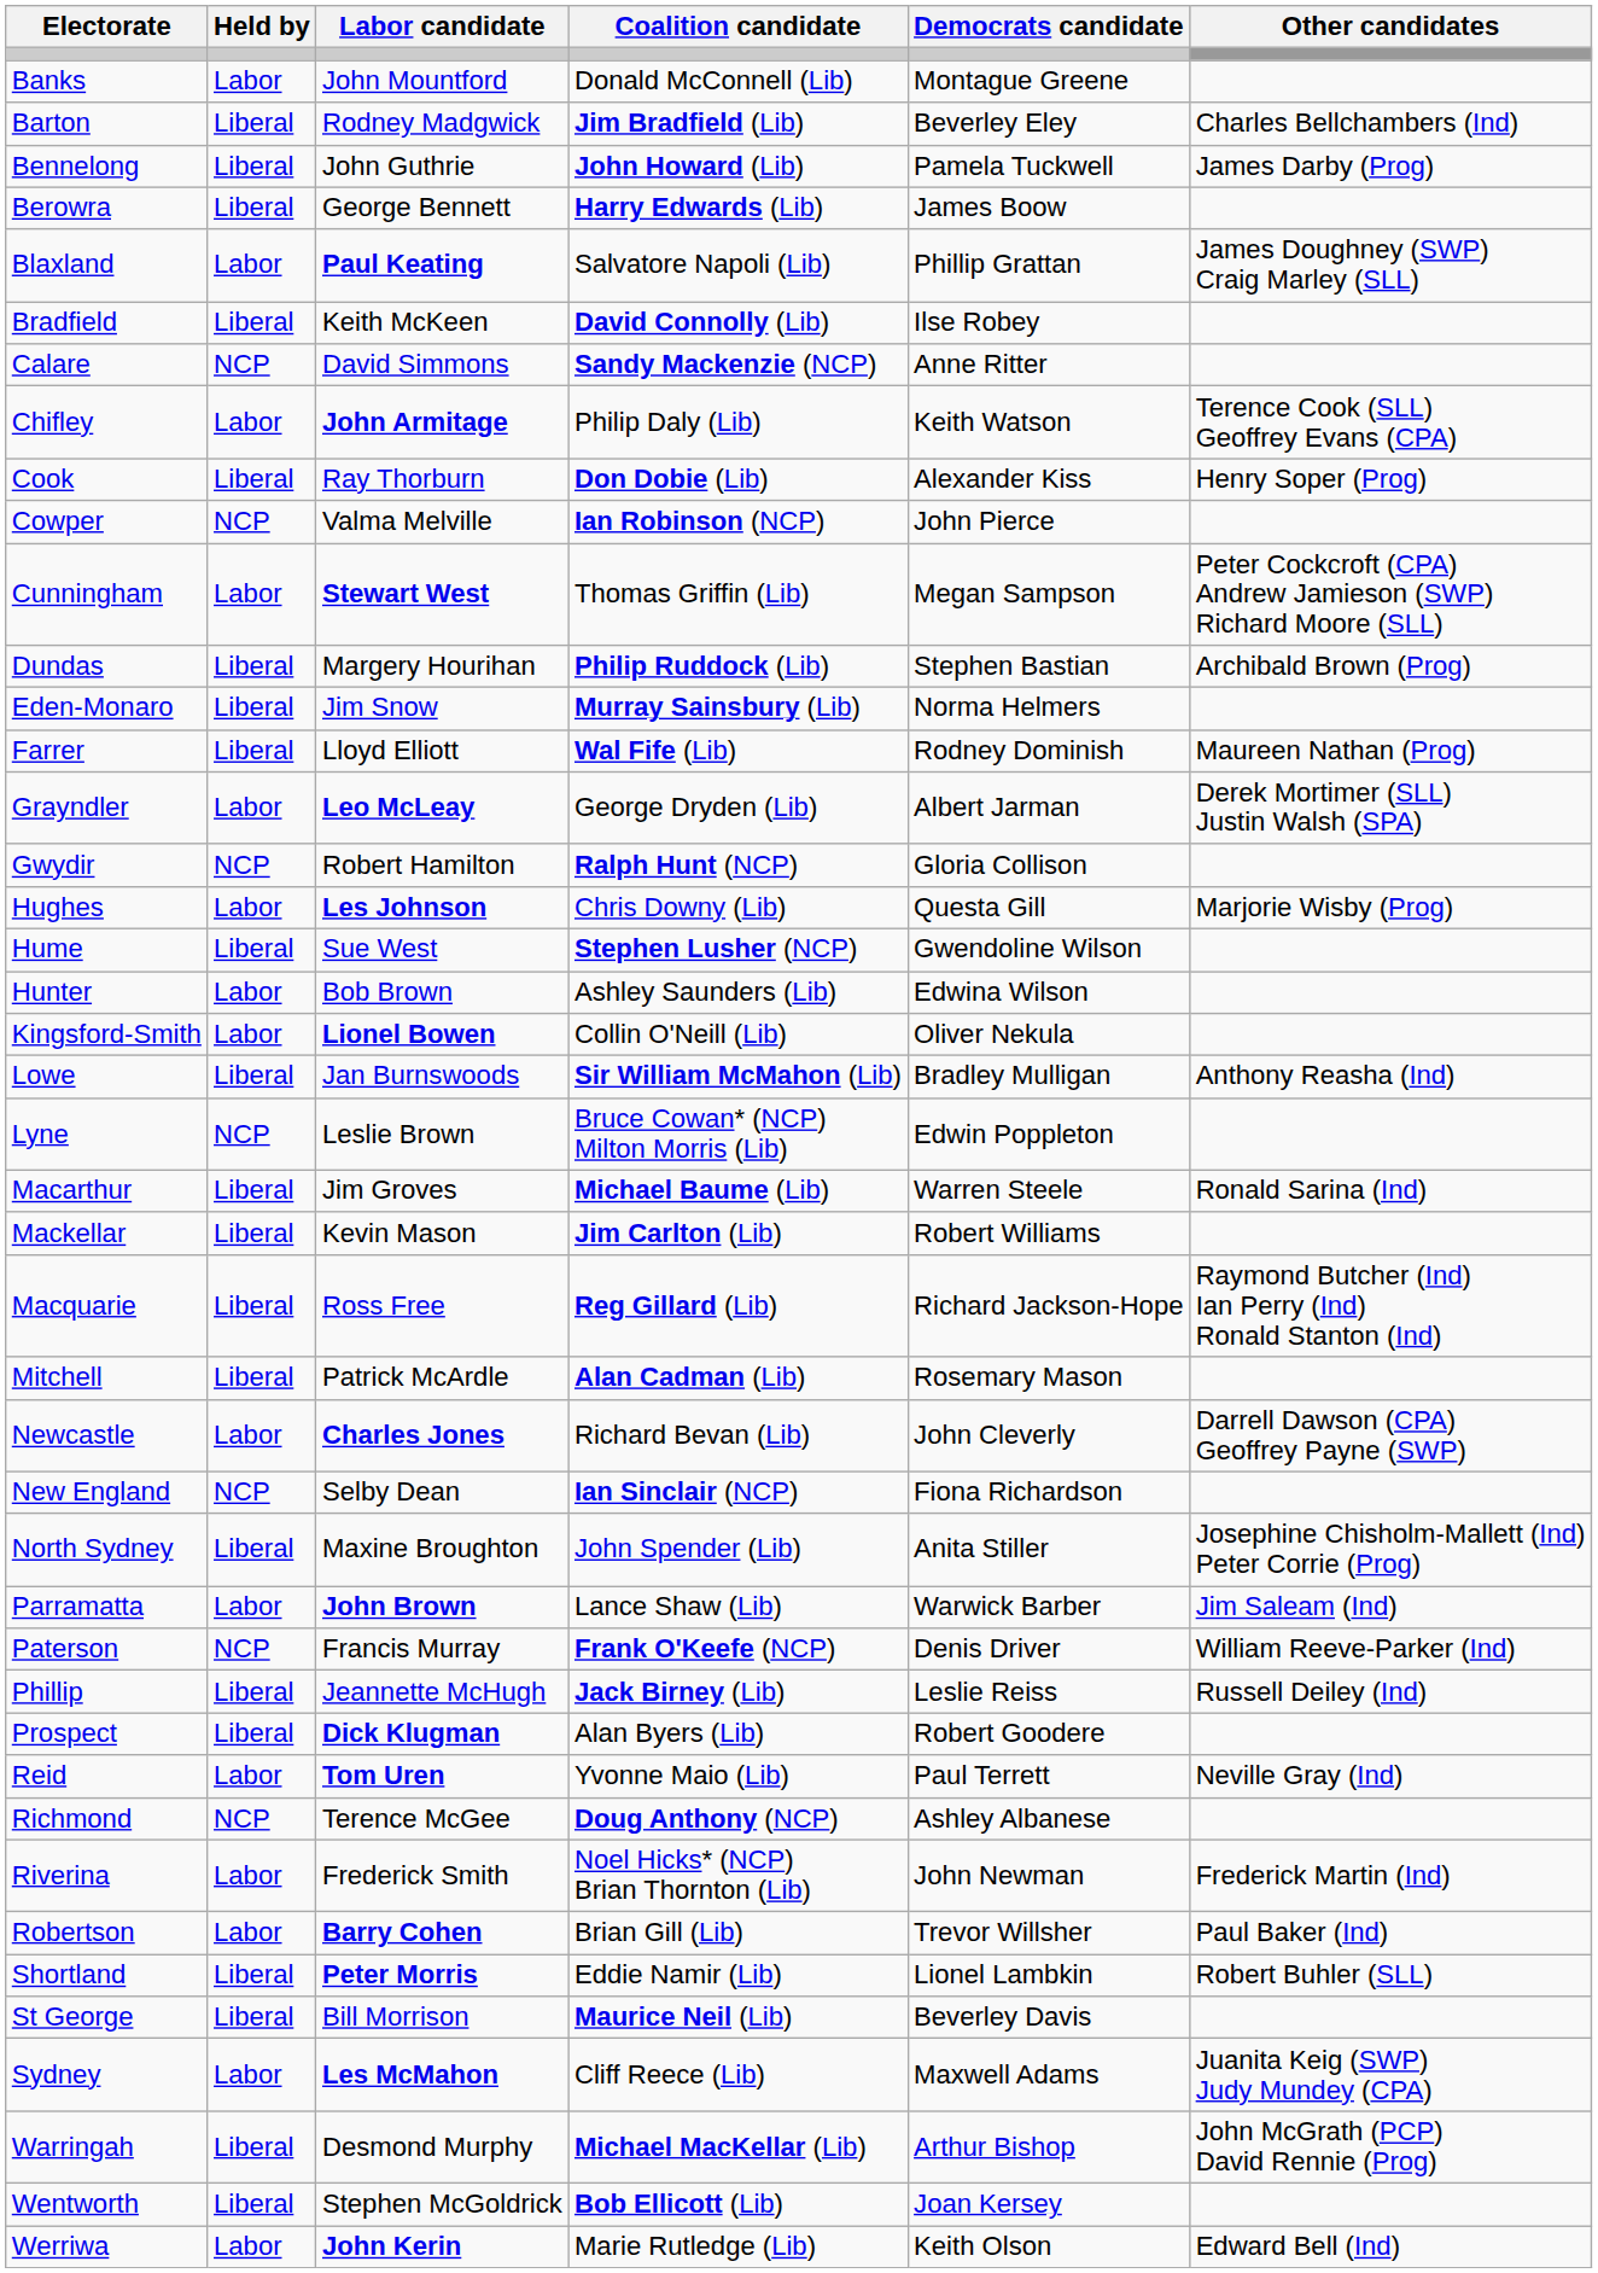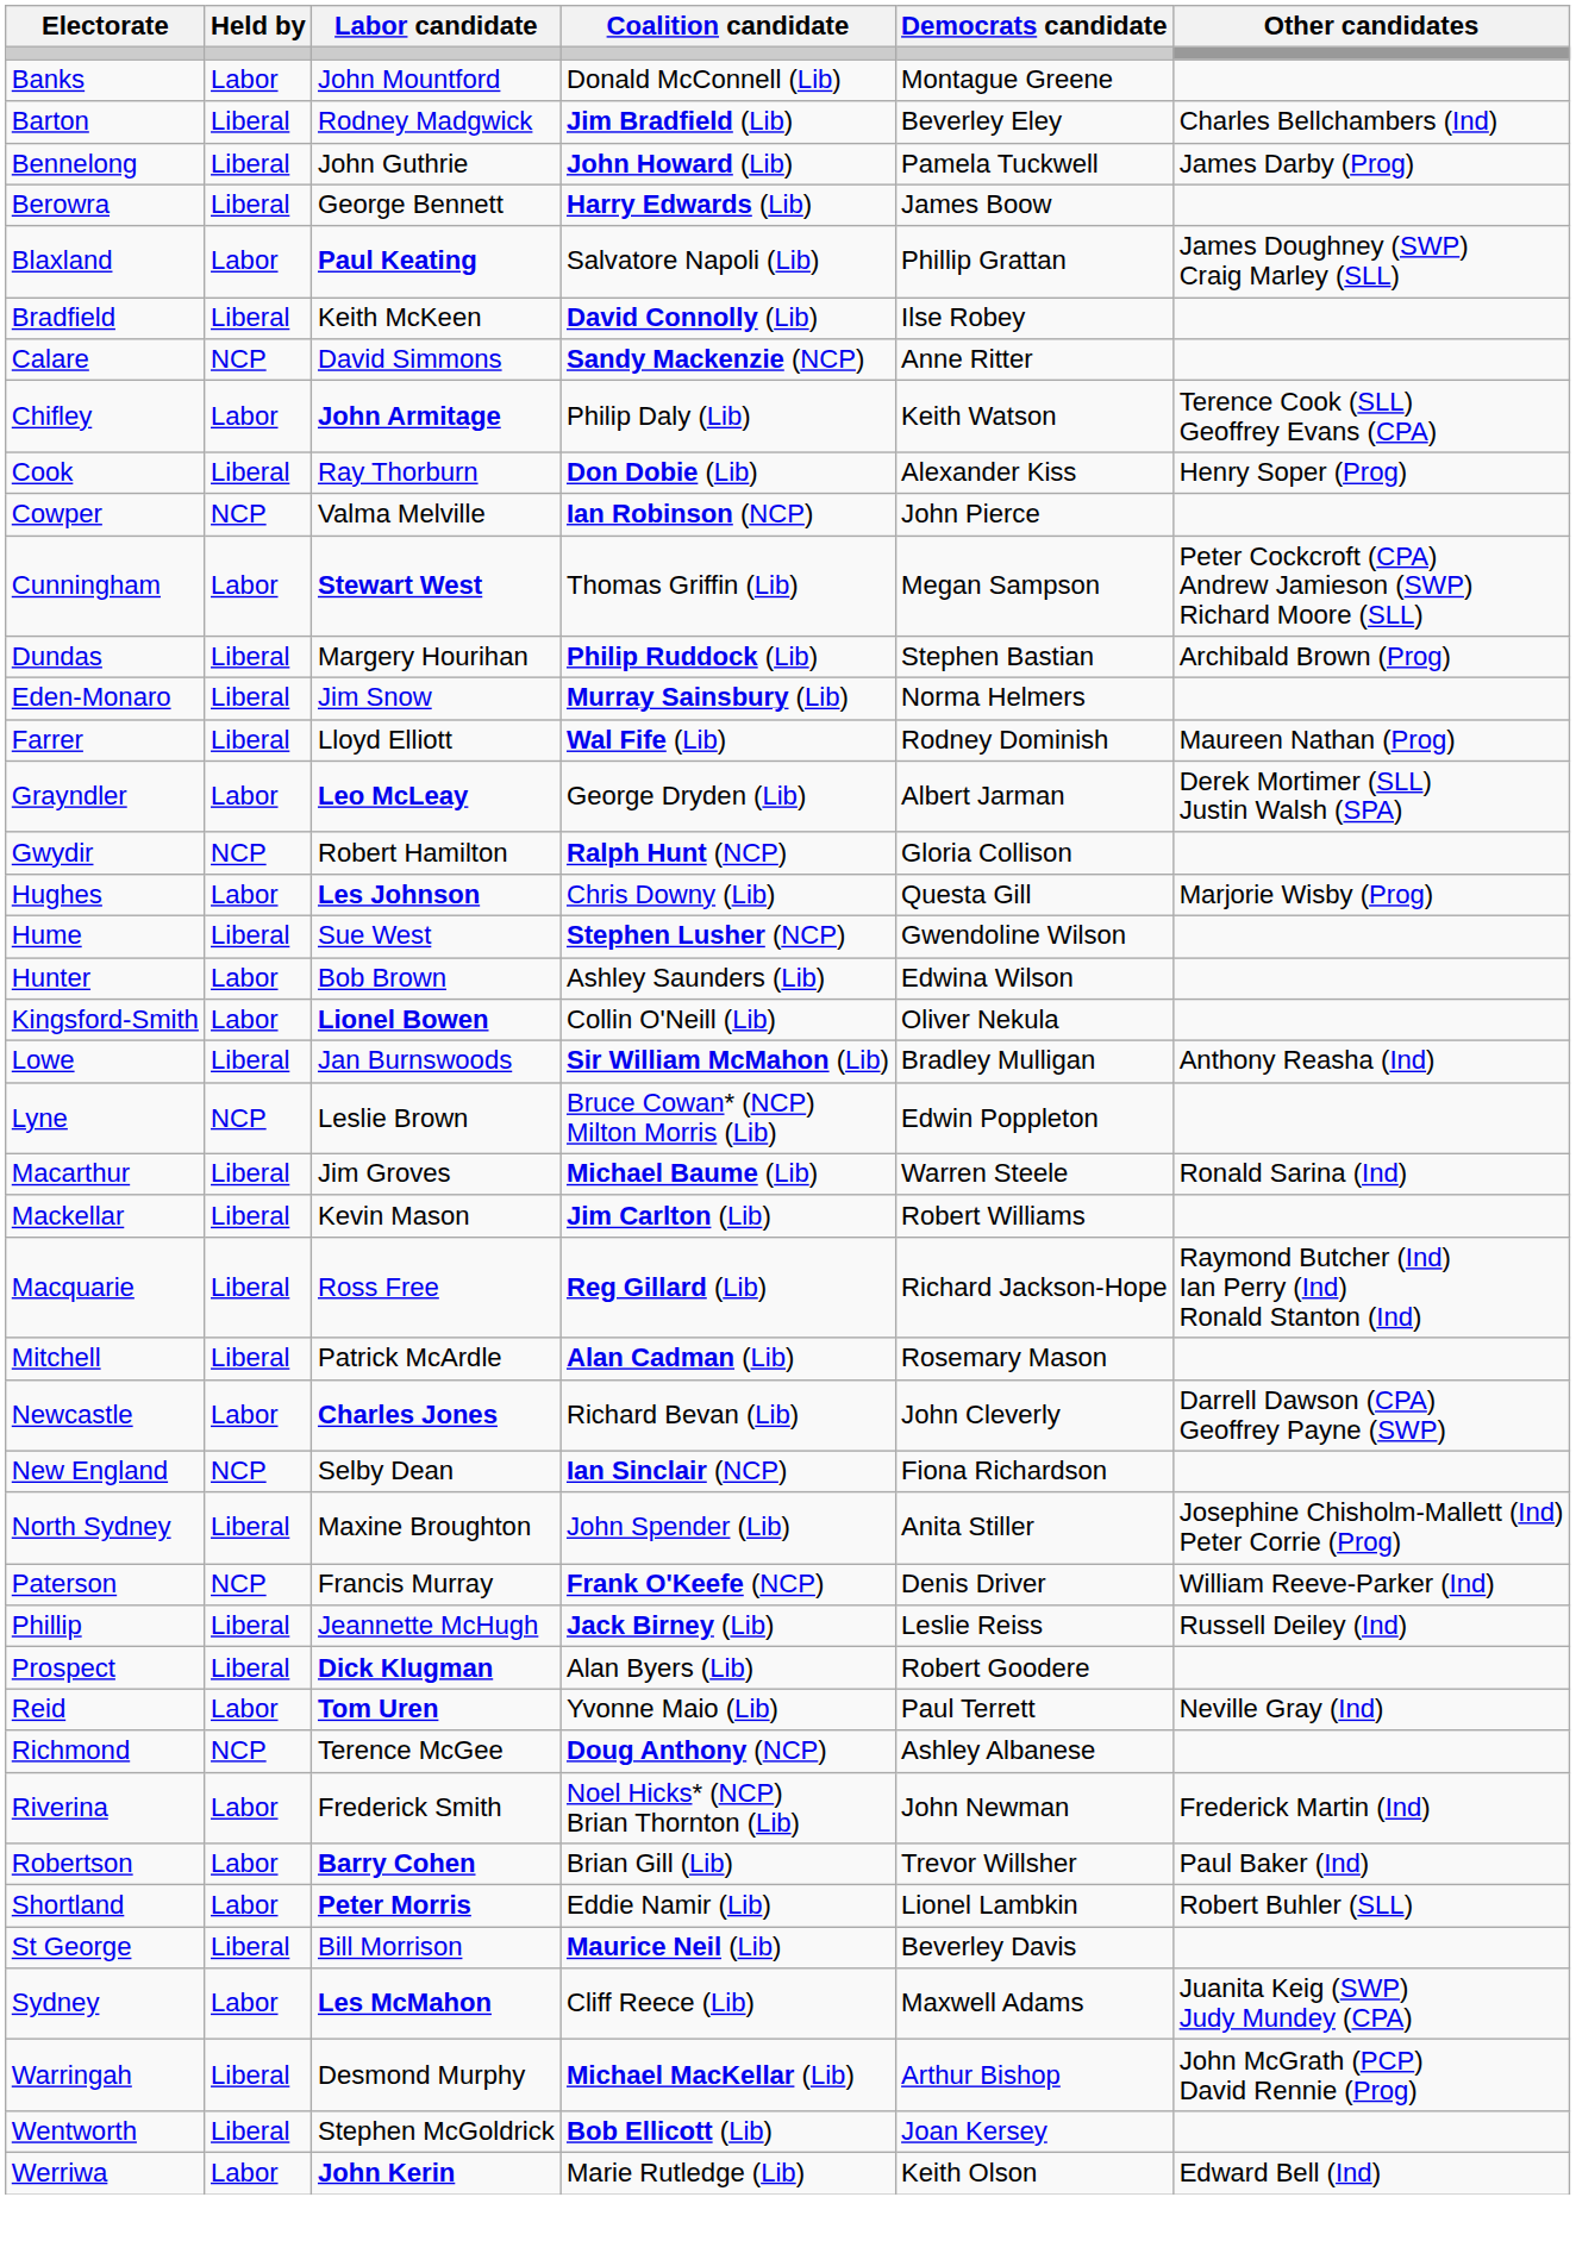- row: Parramatta | Labor | John Brown | Lance Shaw (Lib) | Warwick Barber | Jim Saleam (Ind)
Shortland | Held by: Liberal -> Labor
